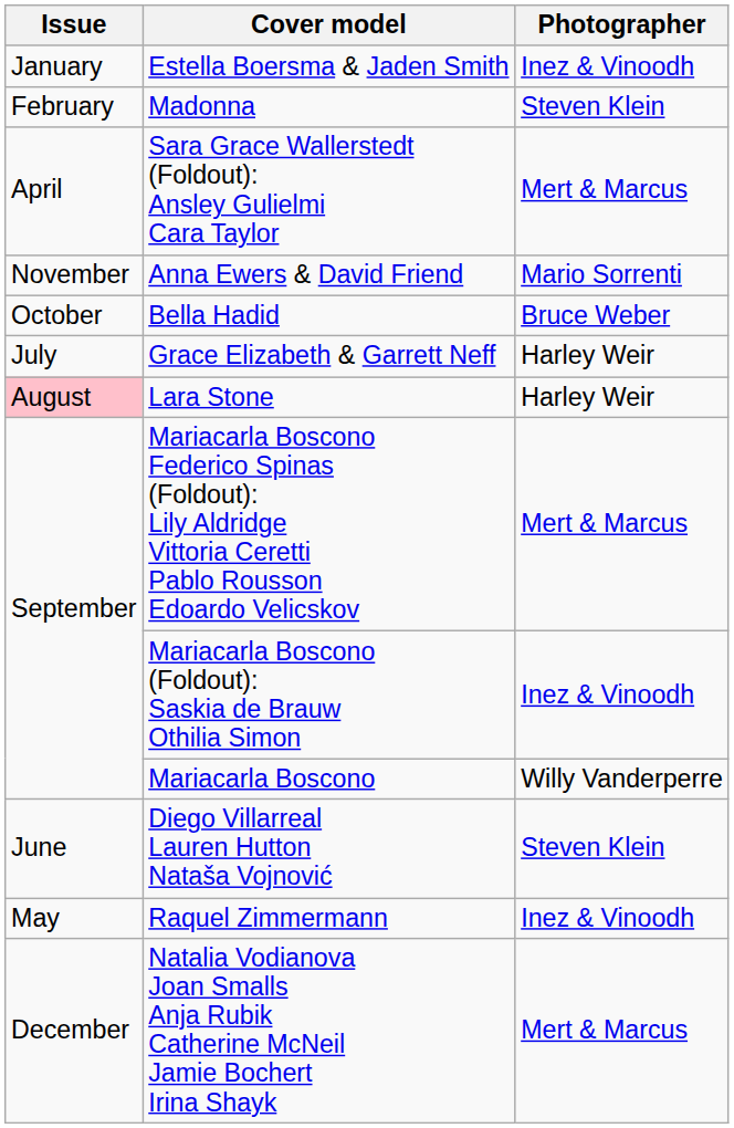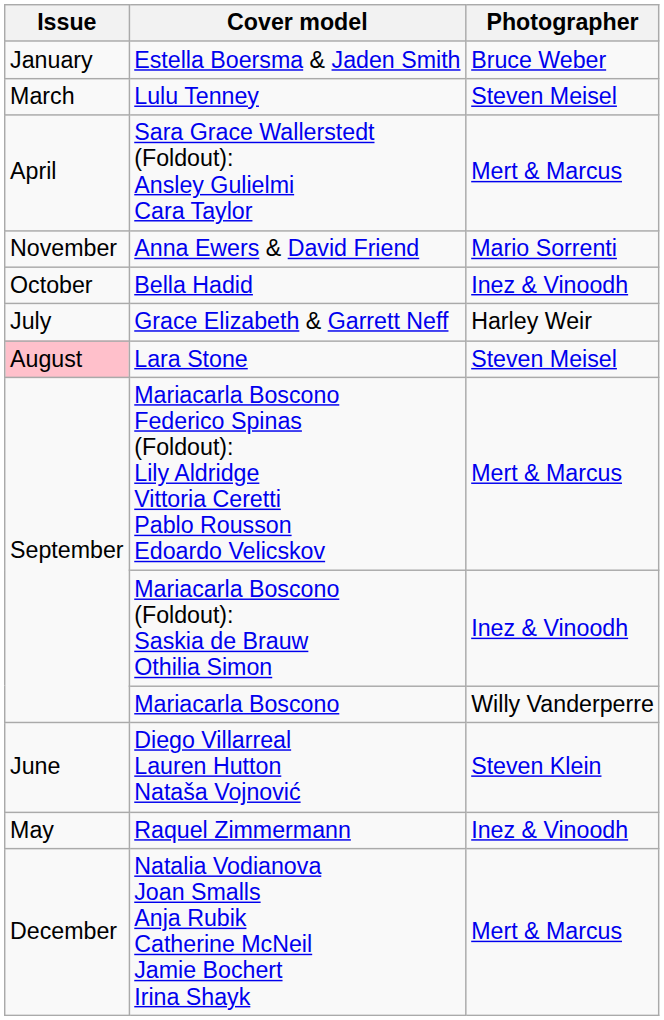Estella Boersma & Jaden Smith | Photographer: Inez & Vinoodh -> Bruce Weber
- row: February | Madonna | Steven Klein
+ row: March | Lulu Tenney | Steven Meisel
Bella Hadid | Photographer: Bruce Weber -> Inez & Vinoodh
Lara Stone | Photographer: Harley Weir -> Steven Meisel
